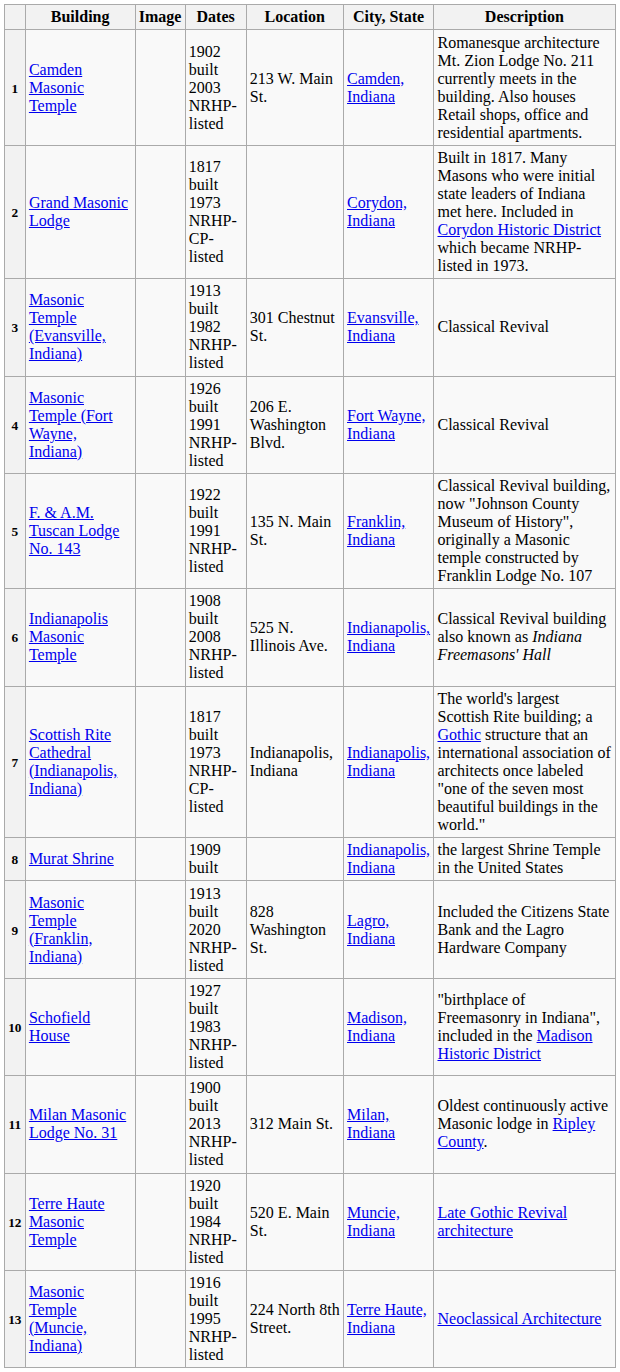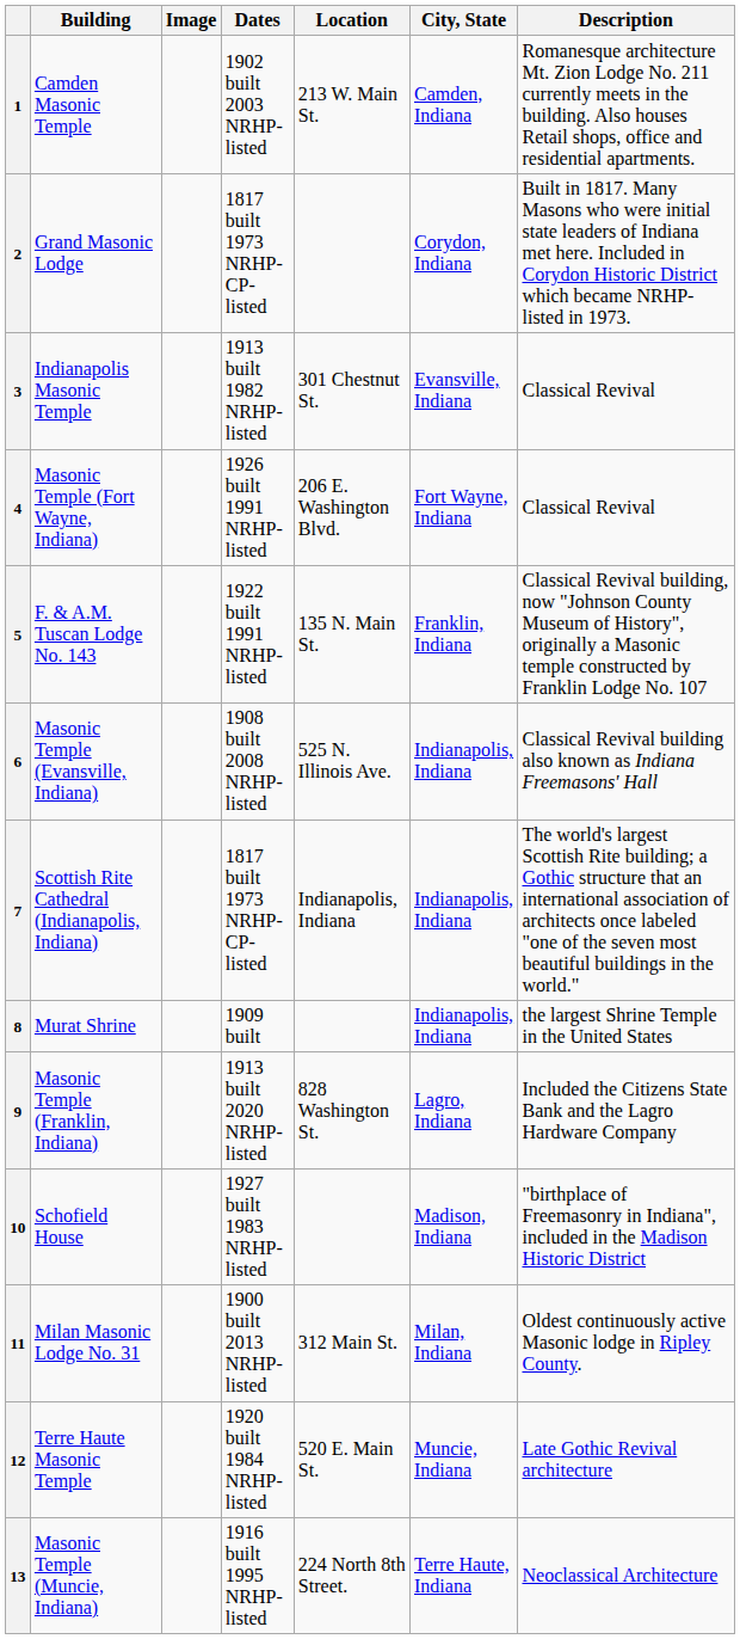3 | Building: Masonic Temple (Evansville, Indiana) -> Indianapolis Masonic Temple
6 | Building: Indianapolis Masonic Temple -> Masonic Temple (Evansville, Indiana)
